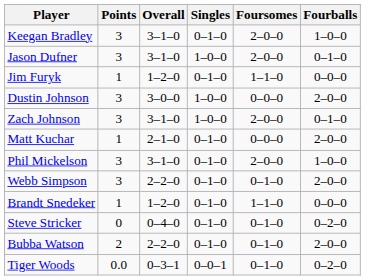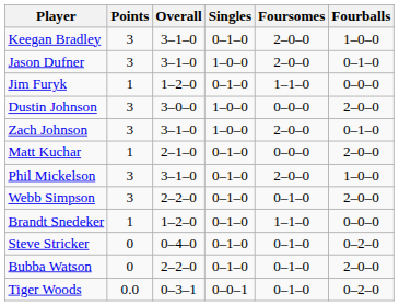Bubba Watson | Points: 2 -> 0
